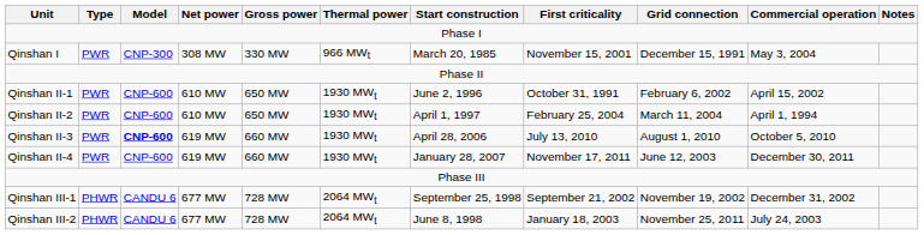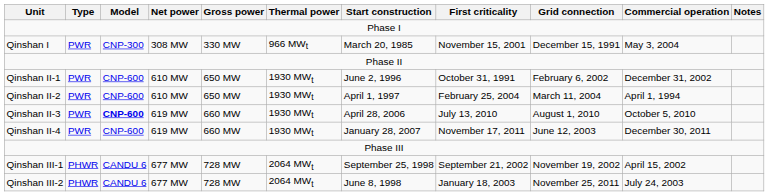Qinshan II-1 | Commercial operation: April 15, 2002 -> December 31, 2002
Qinshan III-1 | Commercial operation: December 31, 2002 -> April 15, 2002
